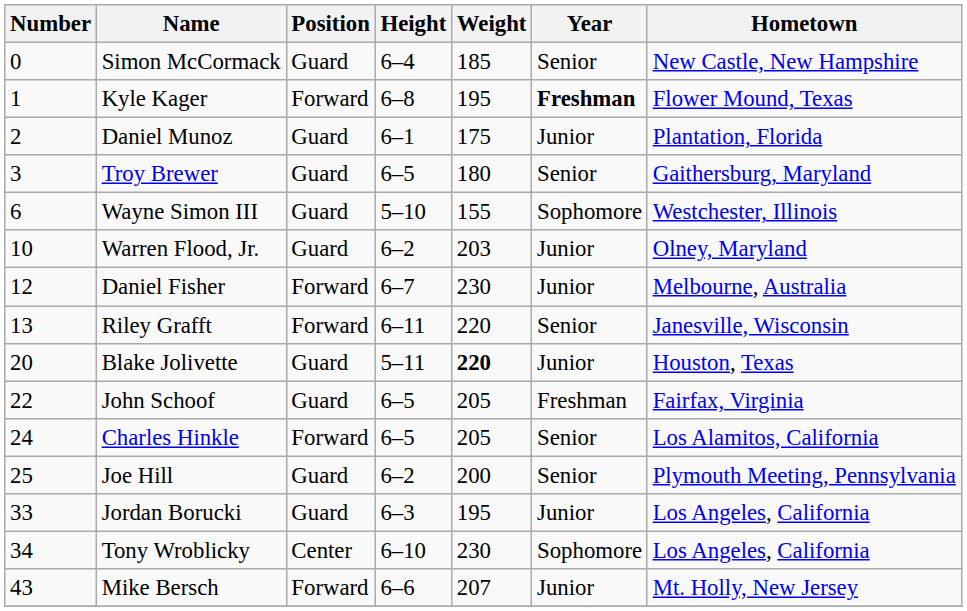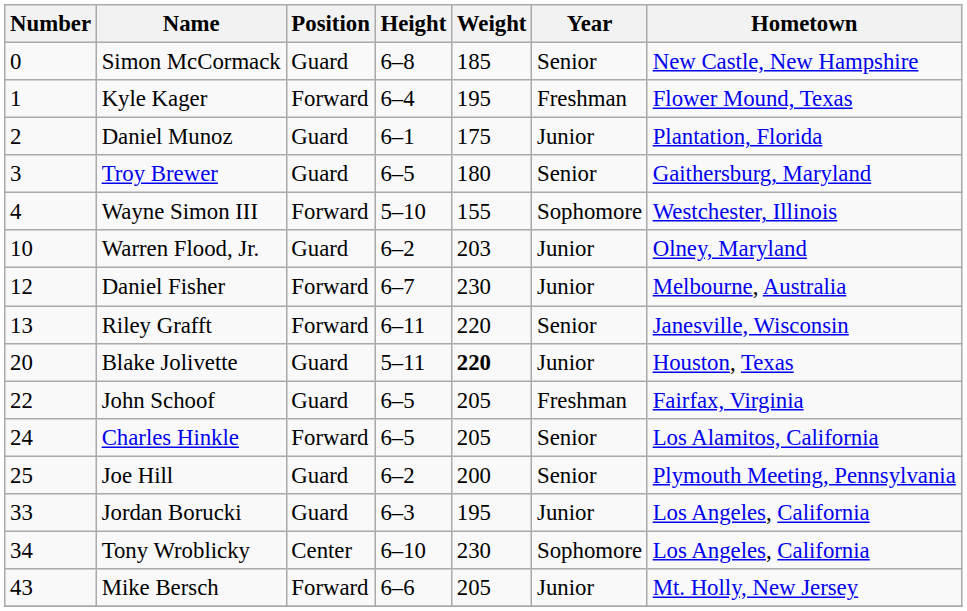Simon McCormack | Height: 6–4 -> 6–8
Kyle Kager | Height: 6–8 -> 6–4
Kyle Kager | Year: bold -> normal
Wayne Simon III | Number: 6 -> 4
Wayne Simon III | Position: Guard -> Forward
Mike Bersch | Weight: 207 -> 205
